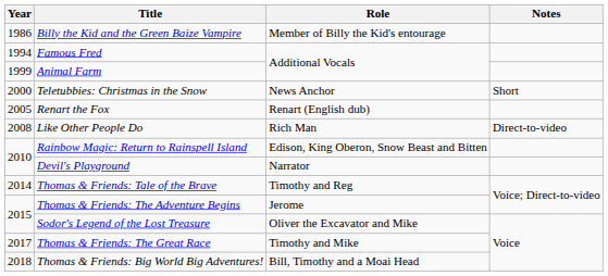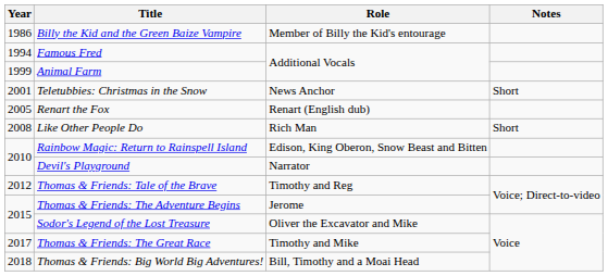Teletubbies: Christmas in the Snow | Year: 2000 -> 2001
Like Other People Do | Notes: Direct-to-video -> Short
Thomas & Friends: Tale of the Brave | Year: 2014 -> 2012
